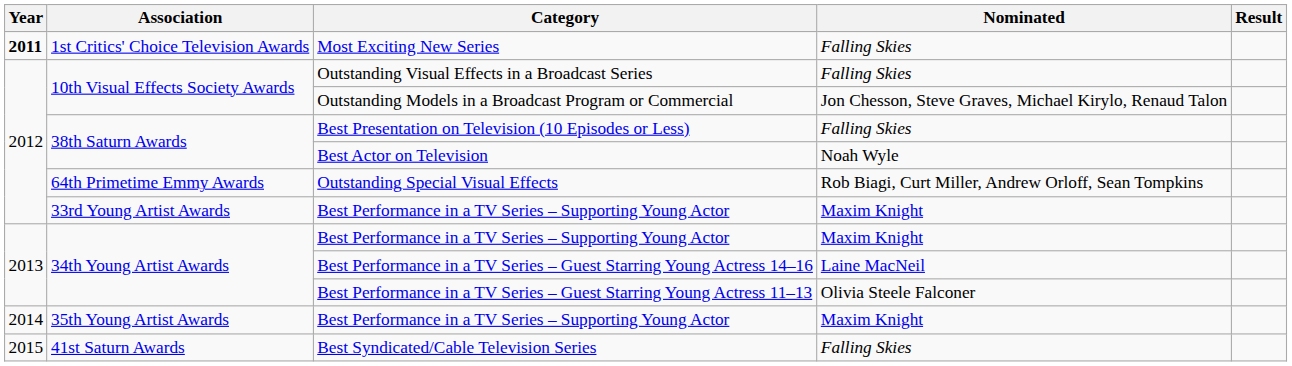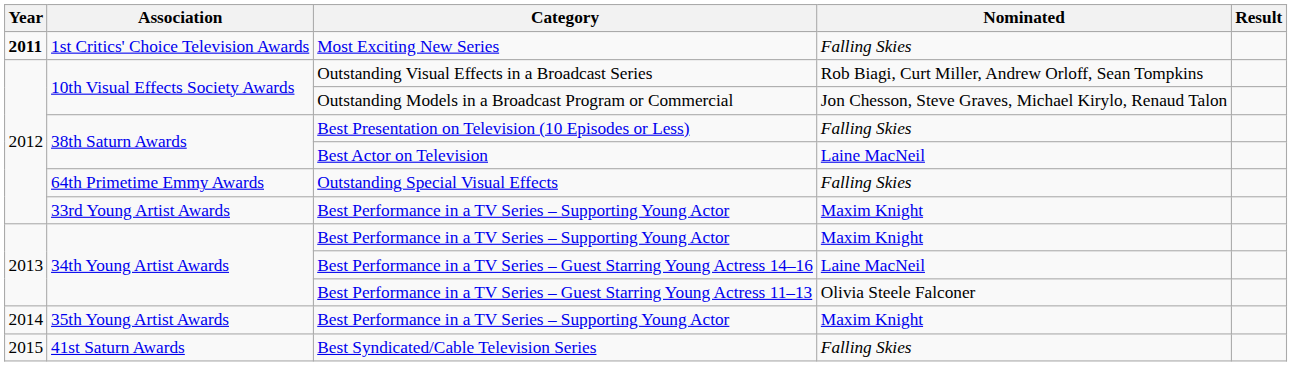Outstanding Visual Effects in a Broadcast Series | Nominated: Falling Skies -> Rob Biagi, Curt Miller, Andrew Orloff, Sean Tompkins
Best Actor on Television | Nominated: Noah Wyle -> Laine MacNeil
Outstanding Special Visual Effects | Nominated: Rob Biagi, Curt Miller, Andrew Orloff, Sean Tompkins -> Falling Skies
